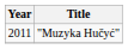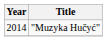"Muzyka Hučyć" | Year: 2011 -> 2014
